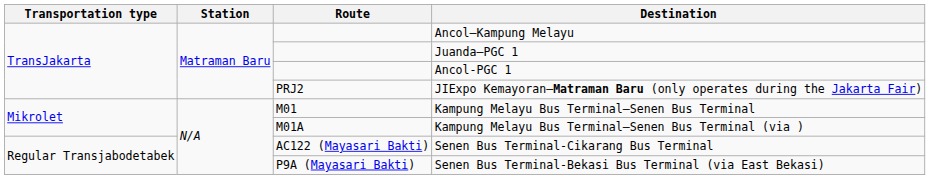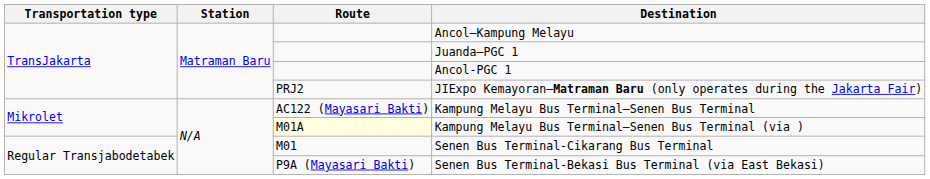Kampung Melayu Bus Terminal—Senen Bus Terminal | Route: M01 -> AC122 (Mayasari Bakti)
Kampung Melayu Bus Terminal—Senen Bus Terminal (via ) | Route: no background -> lightyellow background
Senen Bus Terminal-Cikarang Bus Terminal | Route: AC122 (Mayasari Bakti) -> M01
